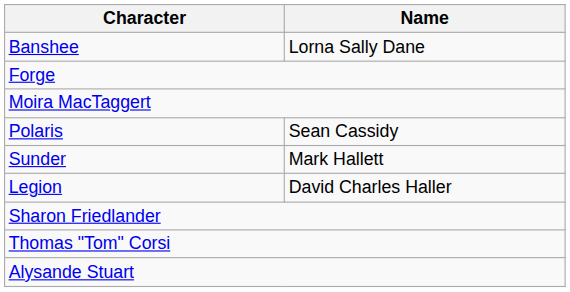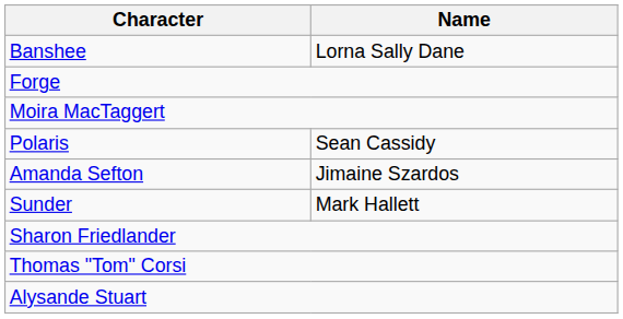+ row: Amanda Sefton | Jimaine Szardos
- row: Legion | David Charles Haller
